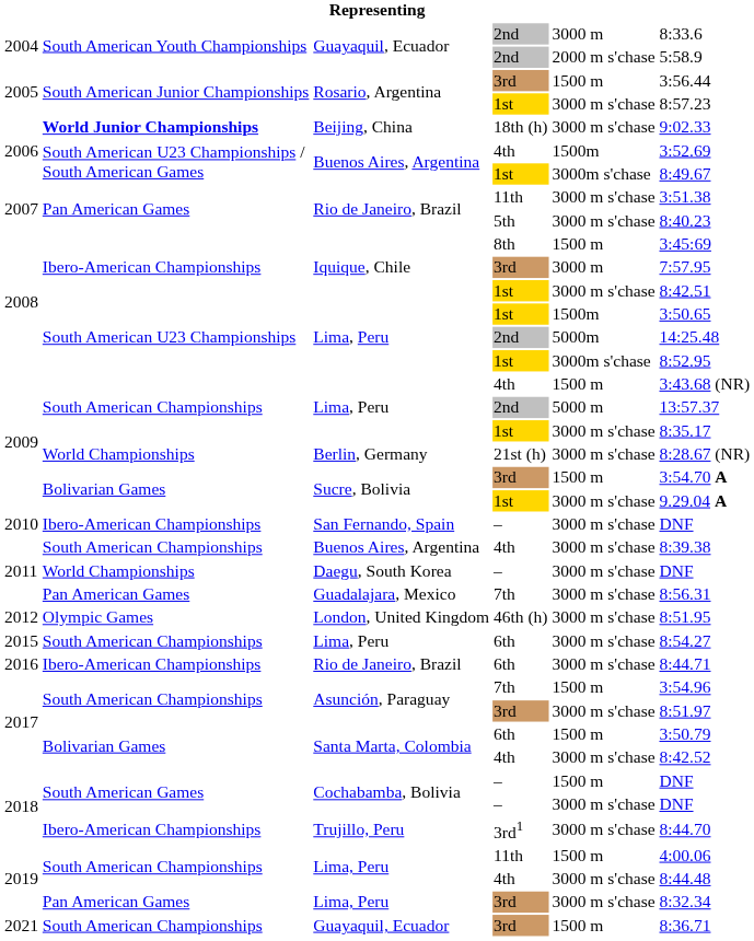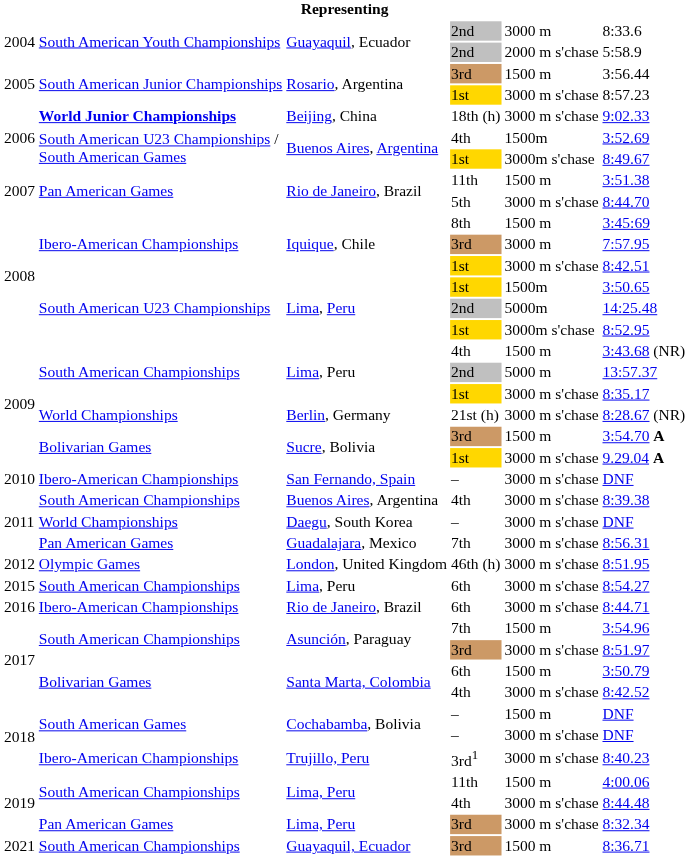Rio de Janeiro, Brazil / 11th | column 5: 3000 m s'chase -> 1500 m
Rio de Janeiro, Brazil / 5th | column 6: 8:40.23 -> 8:44.70
Trujillo, Peru | column 6: 8:44.70 -> 8:40.23
